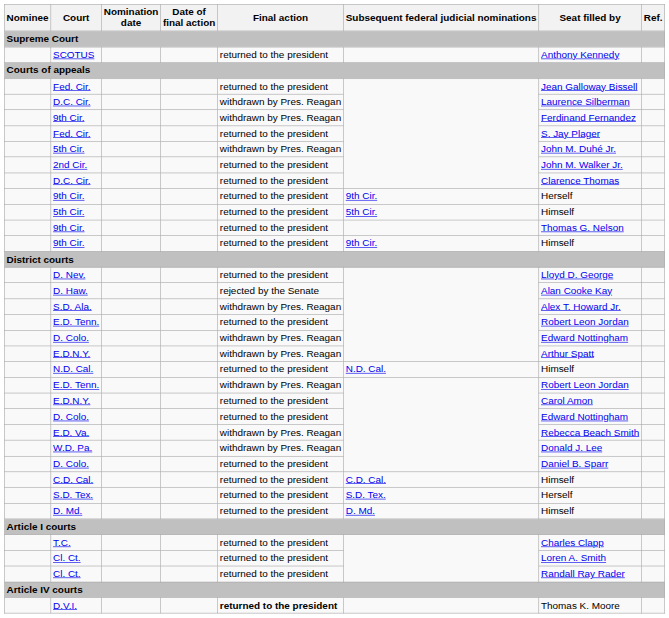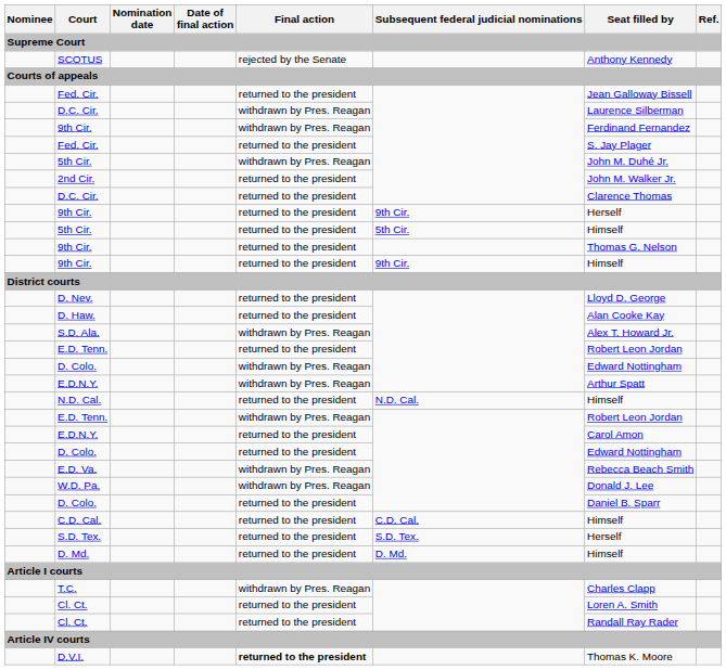SCOTUS | Final action: returned to the president -> rejected by the Senate
D. Haw. | Final action: rejected by the Senate -> returned to the president
T.C. | Final action: returned to the president -> withdrawn by Pres. Reagan
